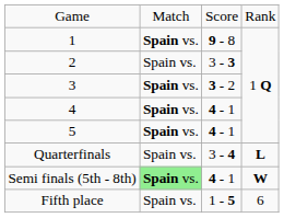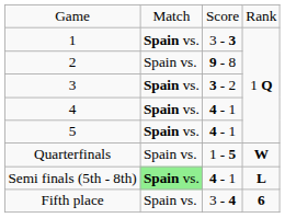1 | column 3: 9 - 8 -> 3 - 3
2 | column 3: 3 - 3 -> 9 - 8
Quarterfinals | column 3: 3 - 4 -> 1 - 5
Quarterfinals | column 4: L -> W
Semi finals (5th - 8th) | column 4: W -> L
Fifth place | column 3: 1 - 5 -> 3 - 4
Fifth place | column 4: normal -> bold
